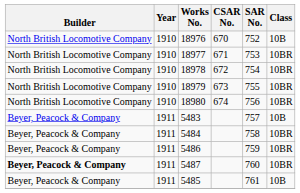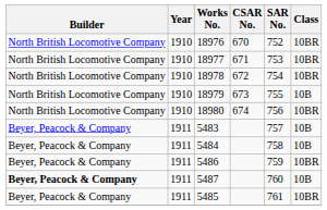18976 | Class: 10B -> 10BR
18979 | Class: 10BR -> 10B
5484 | Class: 10BR -> 10B
5487 | Class: 10BR -> 10B
5485 | Class: 10B -> 10BR
